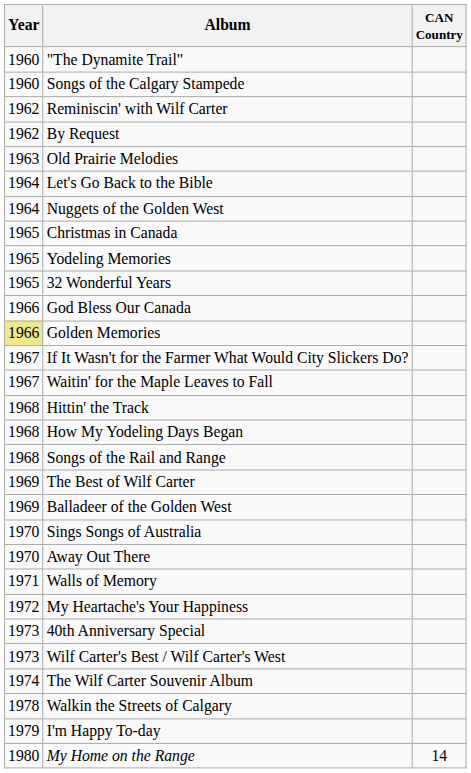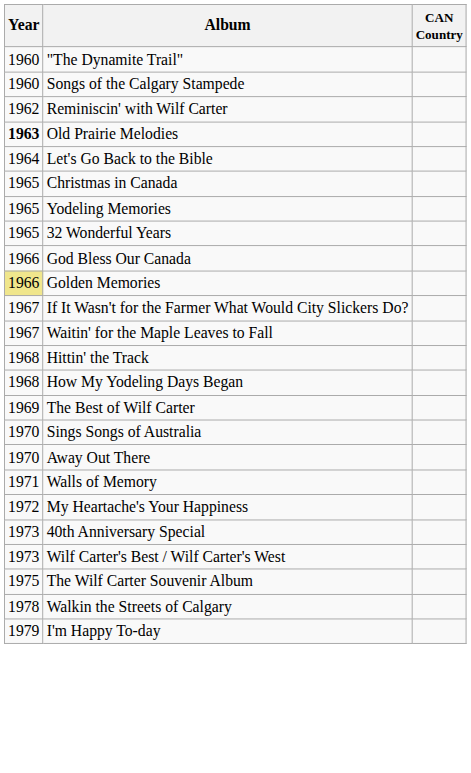- row: 1962 | By Request
Old Prairie Melodies | Year: normal -> bold
- row: 1964 | Nuggets of the Golden West
- row: 1968 | Songs of the Rail and Range
- row: 1969 | Balladeer of the Golden West
The Wilf Carter Souvenir Album | Year: 1974 -> 1975
- row: 1980 | My Home on the Range | 14
